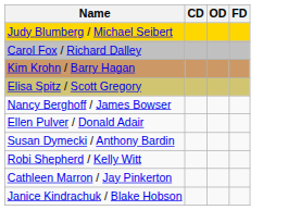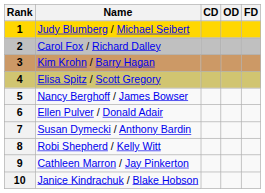+ column: Rank | 1 | 2 | 3 | 4 | 5 | 6 | 7 | 8 | 9 | 10
